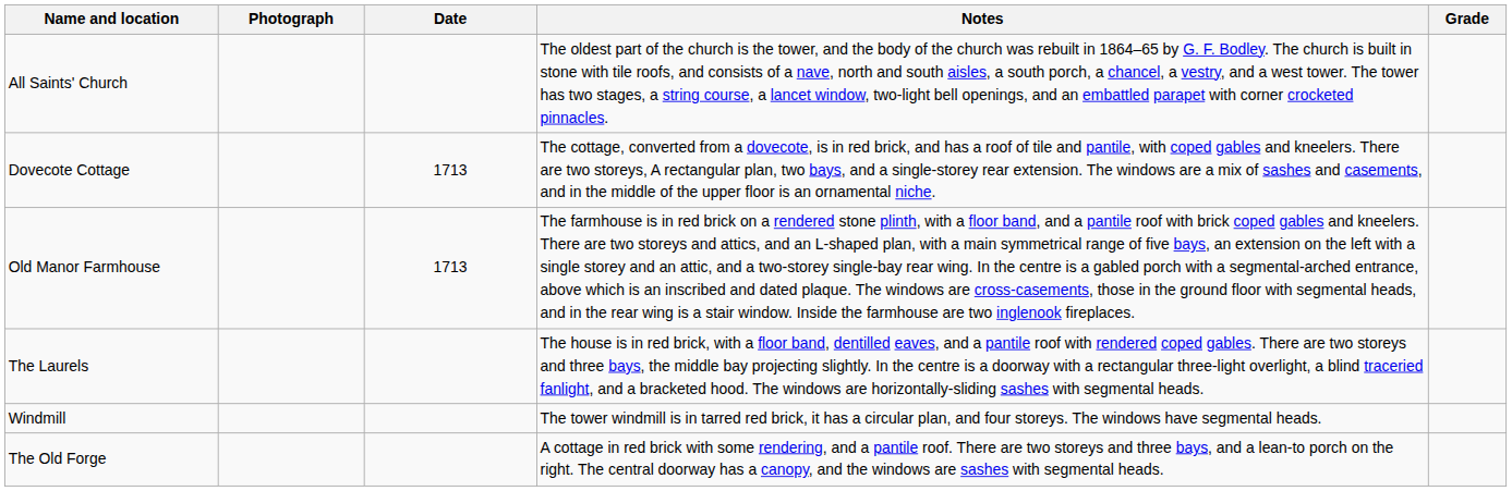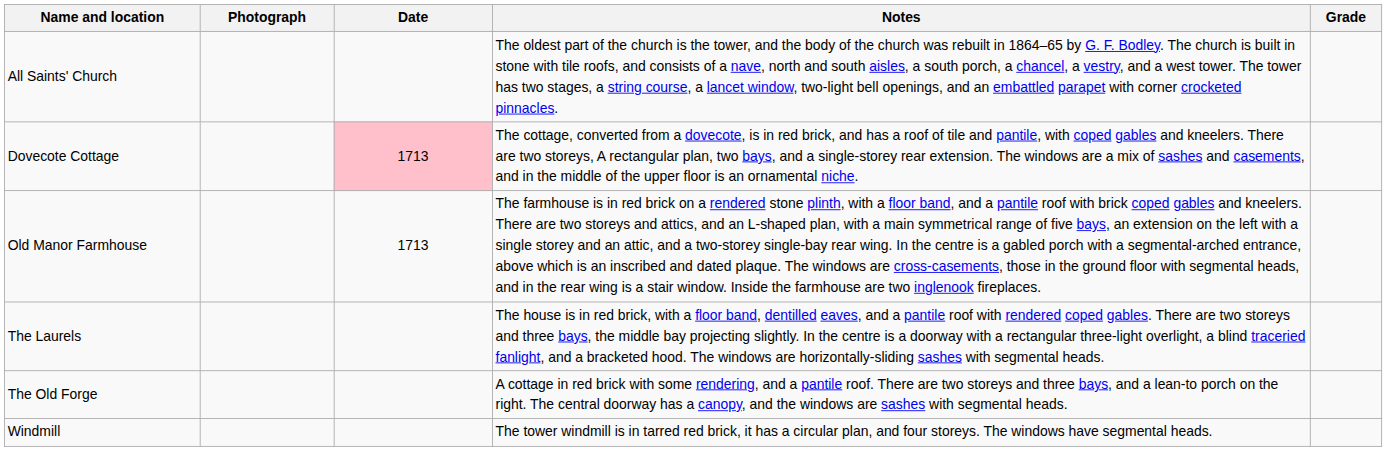Dovecote Cottage | Date: no background -> pink background
rows swapped: Windmill <-> The Old Forge
